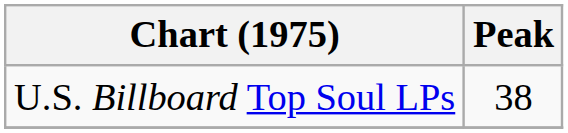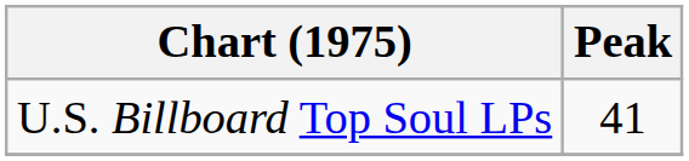U.S. Billboard Top Soul LPs | Peak: 38 -> 41
